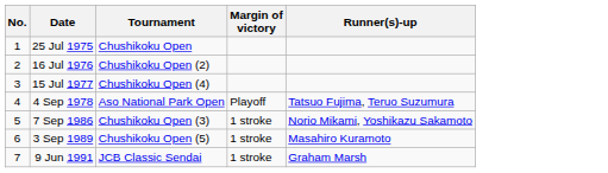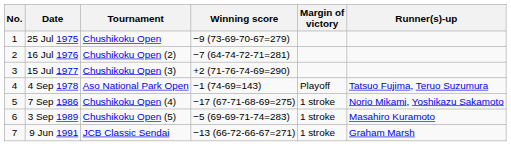+ column: Winning score | −9 (73-69-70-67=279) | −7 (64-74-72-71=281) | +2 (71-76-74-69=290) | −1 (74-69=143) | −17 (67-71-68-69=275) | −5 (69-69-71-74=283) | −13 (66-72-66-67=271)
15 Jul 1977 | Tournament: Chushikoku Open (4) -> Chushikoku Open (3)
7 Sep 1986 | Tournament: Chushikoku Open (3) -> Chushikoku Open (4)
